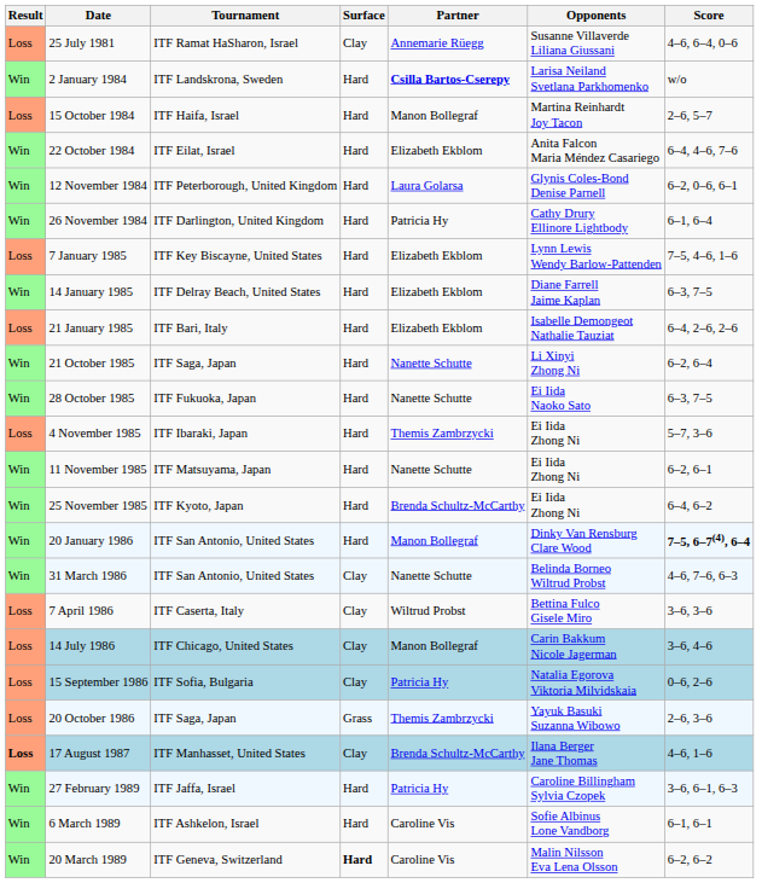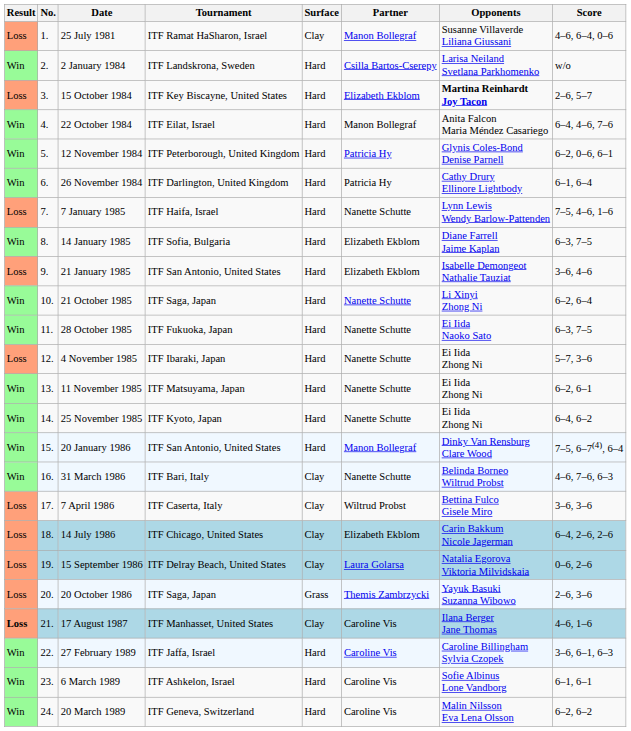+ column: No. | 1. | 2. | 3. | 4. | 5. | 6. | 7. | 8. | 9. | 10. | 11. | 12. | 13. | 14. | 15. | 16. | 17. | 18. | 19. | 20. | 21. | 22. | 23. | 24.
25 July 1981 | Partner: Annemarie Rüegg -> Manon Bollegraf
2 January 1984 | Partner: bold -> normal
15 October 1984 | Tournament: ITF Haifa, Israel -> ITF Key Biscayne, United States
15 October 1984 | Partner: Manon Bollegraf -> Elizabeth Ekblom
15 October 1984 | Opponents: normal -> bold
22 October 1984 | Partner: Elizabeth Ekblom -> Manon Bollegraf
12 November 1984 | Partner: Laura Golarsa -> Patricia Hy
7 January 1985 | Tournament: ITF Key Biscayne, United States -> ITF Haifa, Israel
7 January 1985 | Partner: Elizabeth Ekblom -> Nanette Schutte
14 January 1985 | Tournament: ITF Delray Beach, United States -> ITF Sofia, Bulgaria
21 January 1985 | Tournament: ITF Bari, Italy -> ITF San Antonio, United States
21 January 1985 | Score: 6–4, 2–6, 2–6 -> 3–6, 4–6
4 November 1985 | Partner: Themis Zambrzycki -> Nanette Schutte
25 November 1985 | Partner: Brenda Schultz-McCarthy -> Nanette Schutte
20 January 1986 | Score: bold -> normal
31 March 1986 | Tournament: ITF San Antonio, United States -> ITF Bari, Italy
14 July 1986 | Partner: Manon Bollegraf -> Elizabeth Ekblom
14 July 1986 | Score: 3–6, 4–6 -> 6–4, 2–6, 2–6
15 September 1986 | Tournament: ITF Sofia, Bulgaria -> ITF Delray Beach, United States
15 September 1986 | Partner: Patricia Hy -> Laura Golarsa
17 August 1987 | Partner: Brenda Schultz-McCarthy -> Caroline Vis
27 February 1989 | Partner: Patricia Hy -> Caroline Vis
20 March 1989 | Surface: bold -> normal
